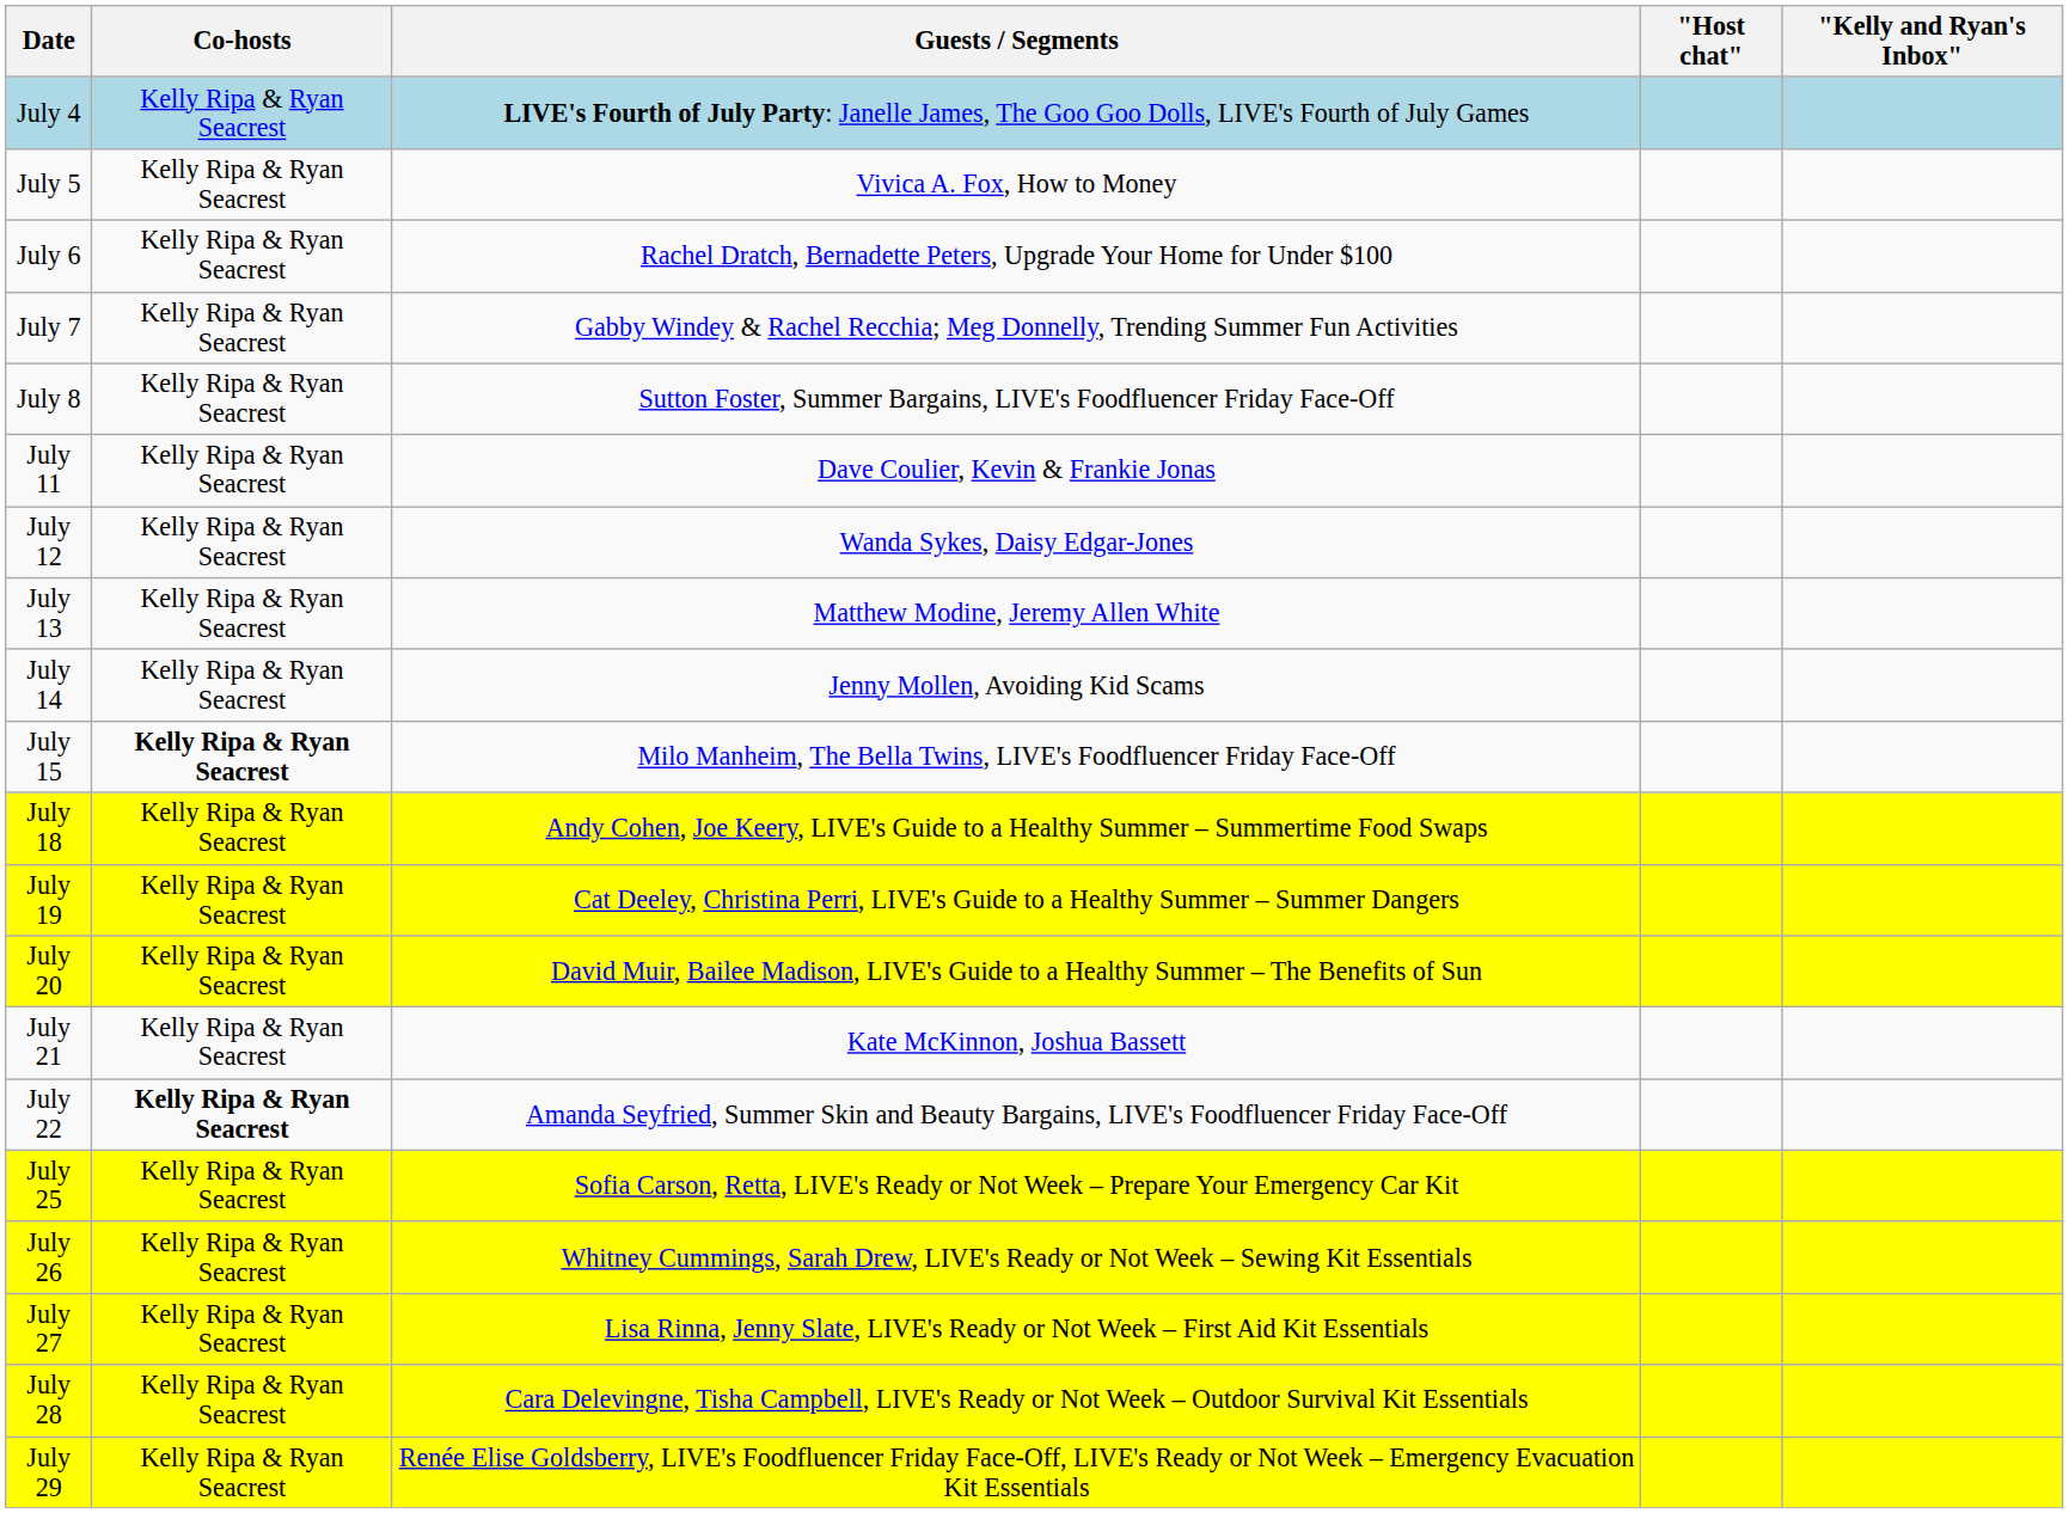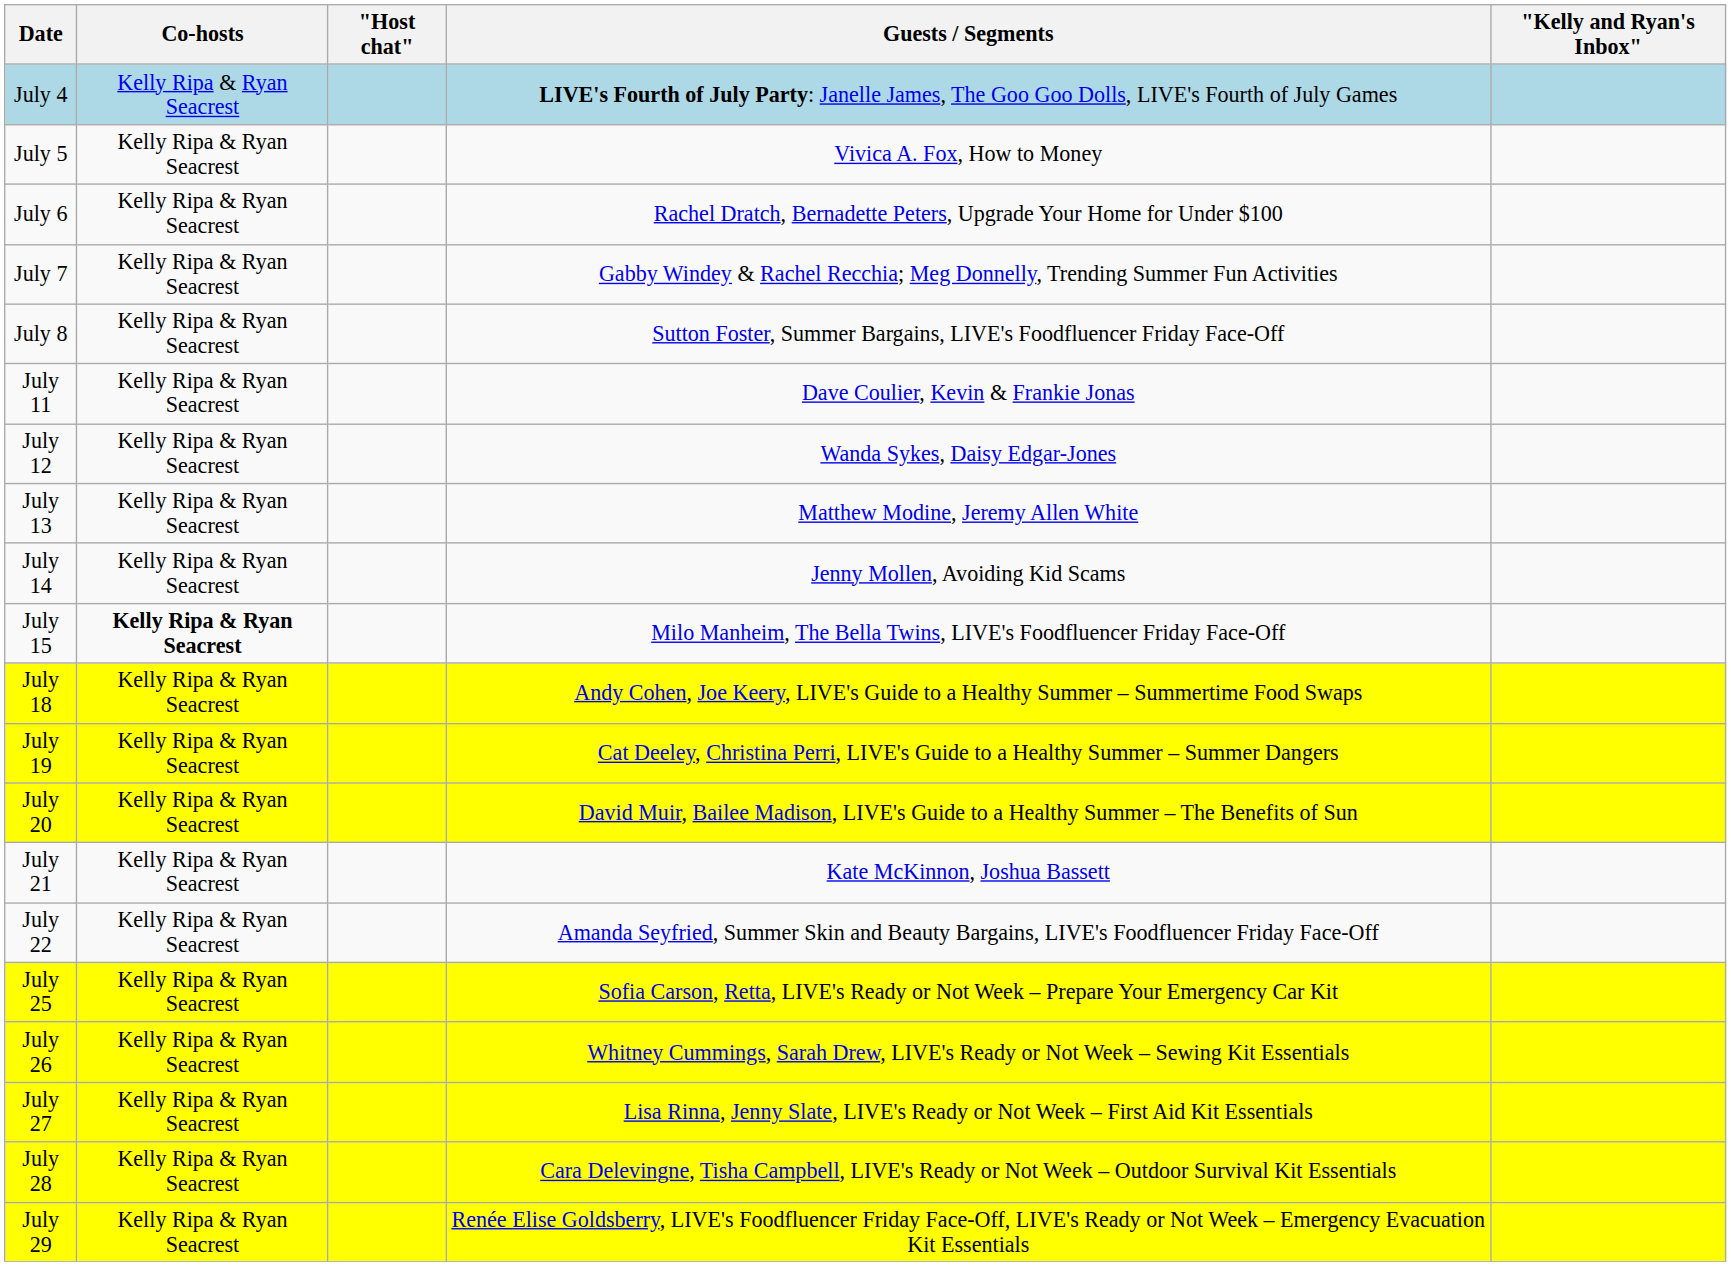columns swapped: "Host chat" <-> Guests / Segments
July 22 | Co-hosts: bold -> normal
